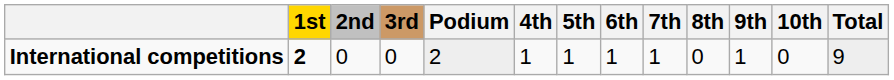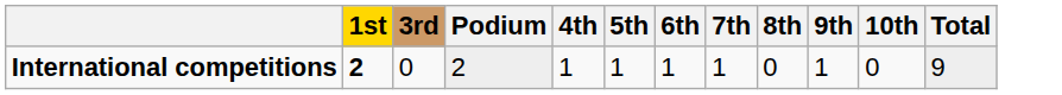- column: 2nd | 0
